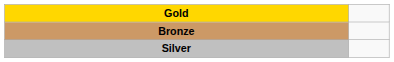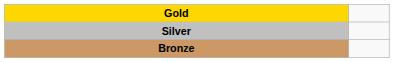rows swapped: Silver <-> Bronze
